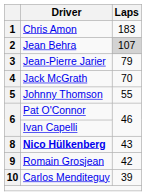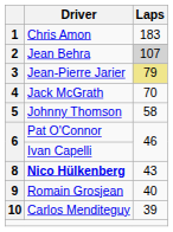3 | Laps: no background -> khaki background
5 | Laps: 55 -> 58
9 | Laps: 42 -> 40
